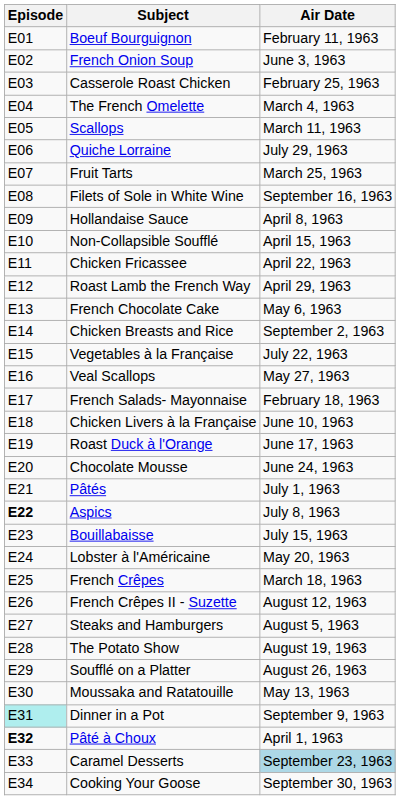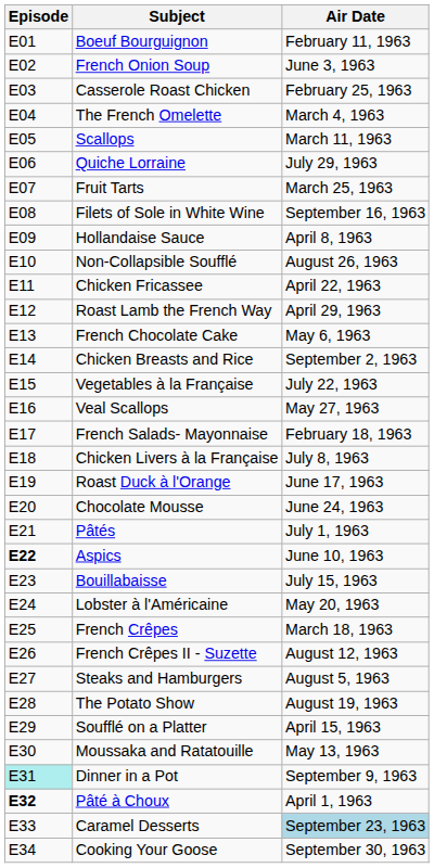Non-Collapsible Soufflé | Air Date: April 15, 1963 -> August 26, 1963
Chicken Livers à la Française | Air Date: June 10, 1963 -> July 8, 1963
Aspics | Air Date: July 8, 1963 -> June 10, 1963
Soufflé on a Platter | Air Date: August 26, 1963 -> April 15, 1963
